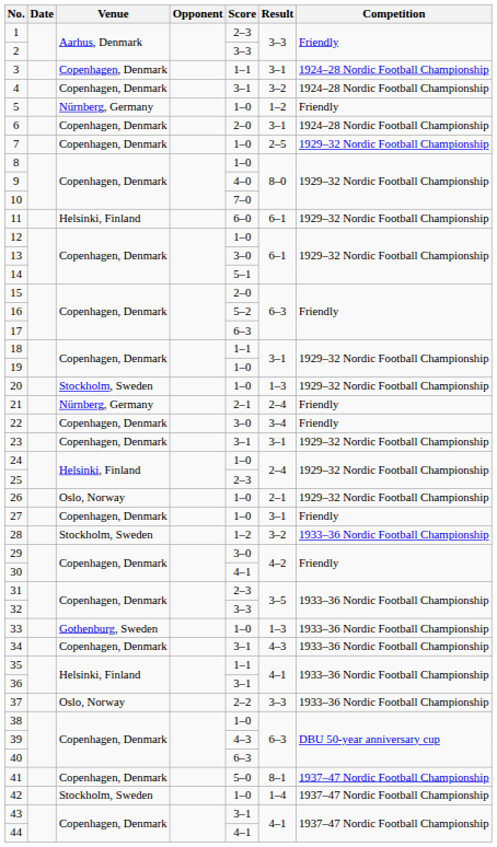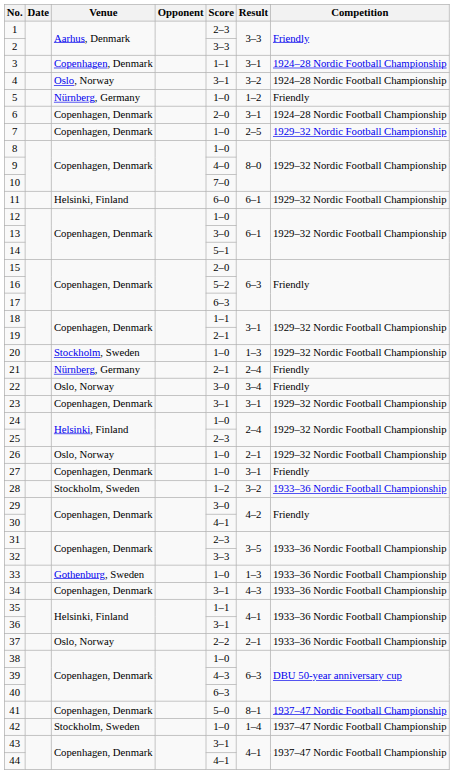4 | Venue: Copenhagen, Denmark -> Oslo, Norway
19 | Score: 1–0 -> 2–1
22 | Venue: Copenhagen, Denmark -> Oslo, Norway
37 | Result: 3–3 -> 2–1
